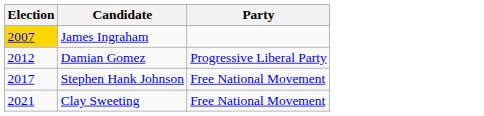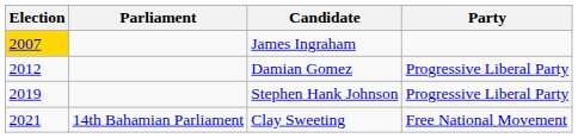+ column: Parliament | 14th Bahamian Parliament
Stephen Hank Johnson | Election: 2017 -> 2019
Stephen Hank Johnson | Party: Free National Movement -> Progressive Liberal Party
